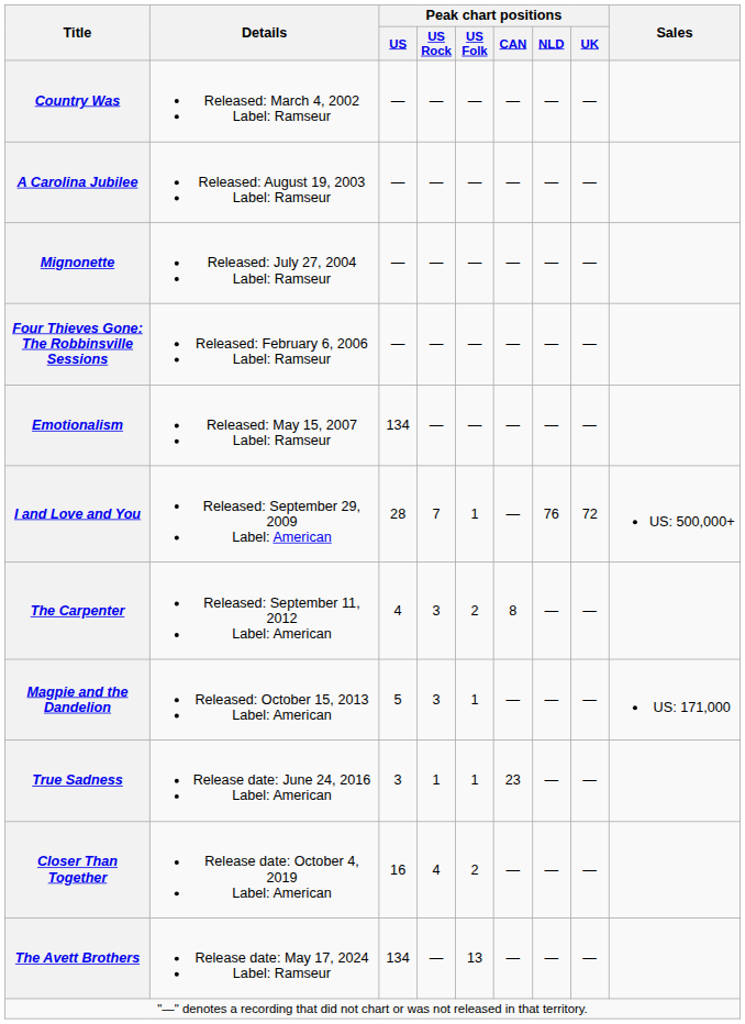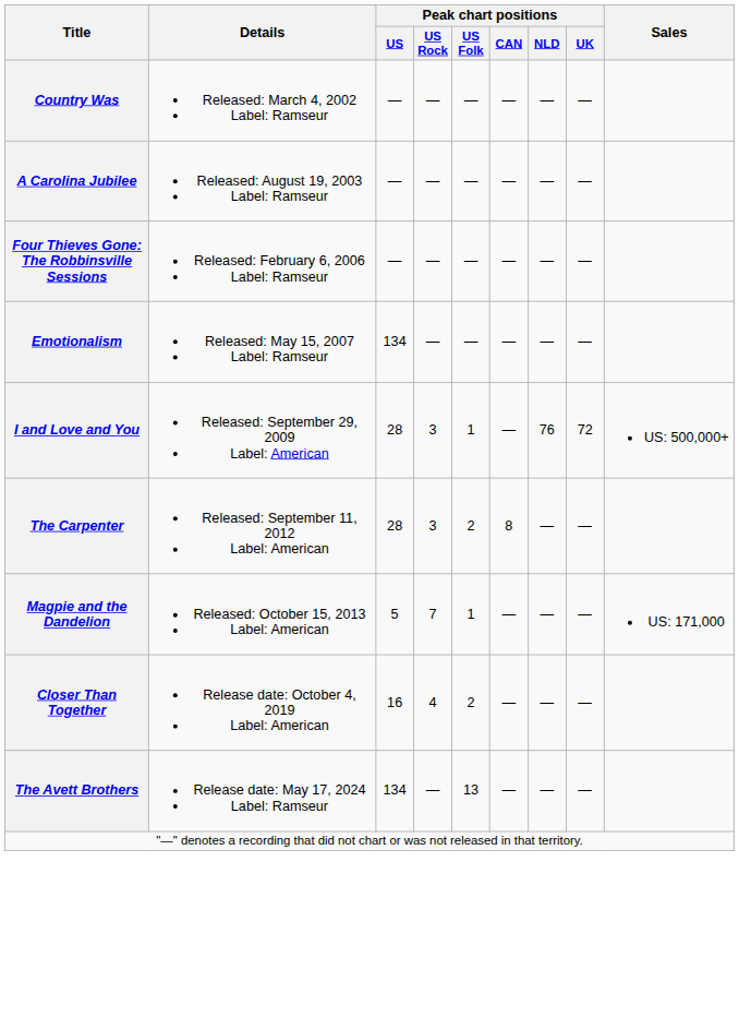- row: Mignonette | Released: July 27, 2004 Label: Ramseur | — | — | — | — | — | —
I and Love and You | Peak chart positions / US Rock: 7 -> 3
The Carpenter | Peak chart positions / US: 4 -> 28
Magpie and the Dandelion | Peak chart positions / US Rock: 3 -> 7
- row: True Sadness | Release date: June 24, 2016 Label: American | 3 | 1 | 1 | 23 | — | —
